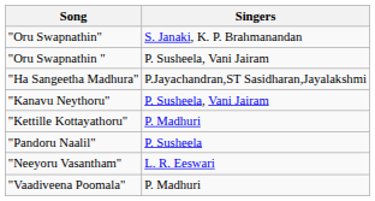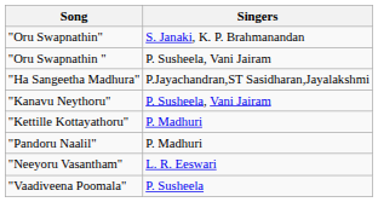"Pandoru Naalil" | Singers: P. Susheela -> P. Madhuri
"Vaadiveena Poomala" | Singers: P. Madhuri -> P. Susheela
